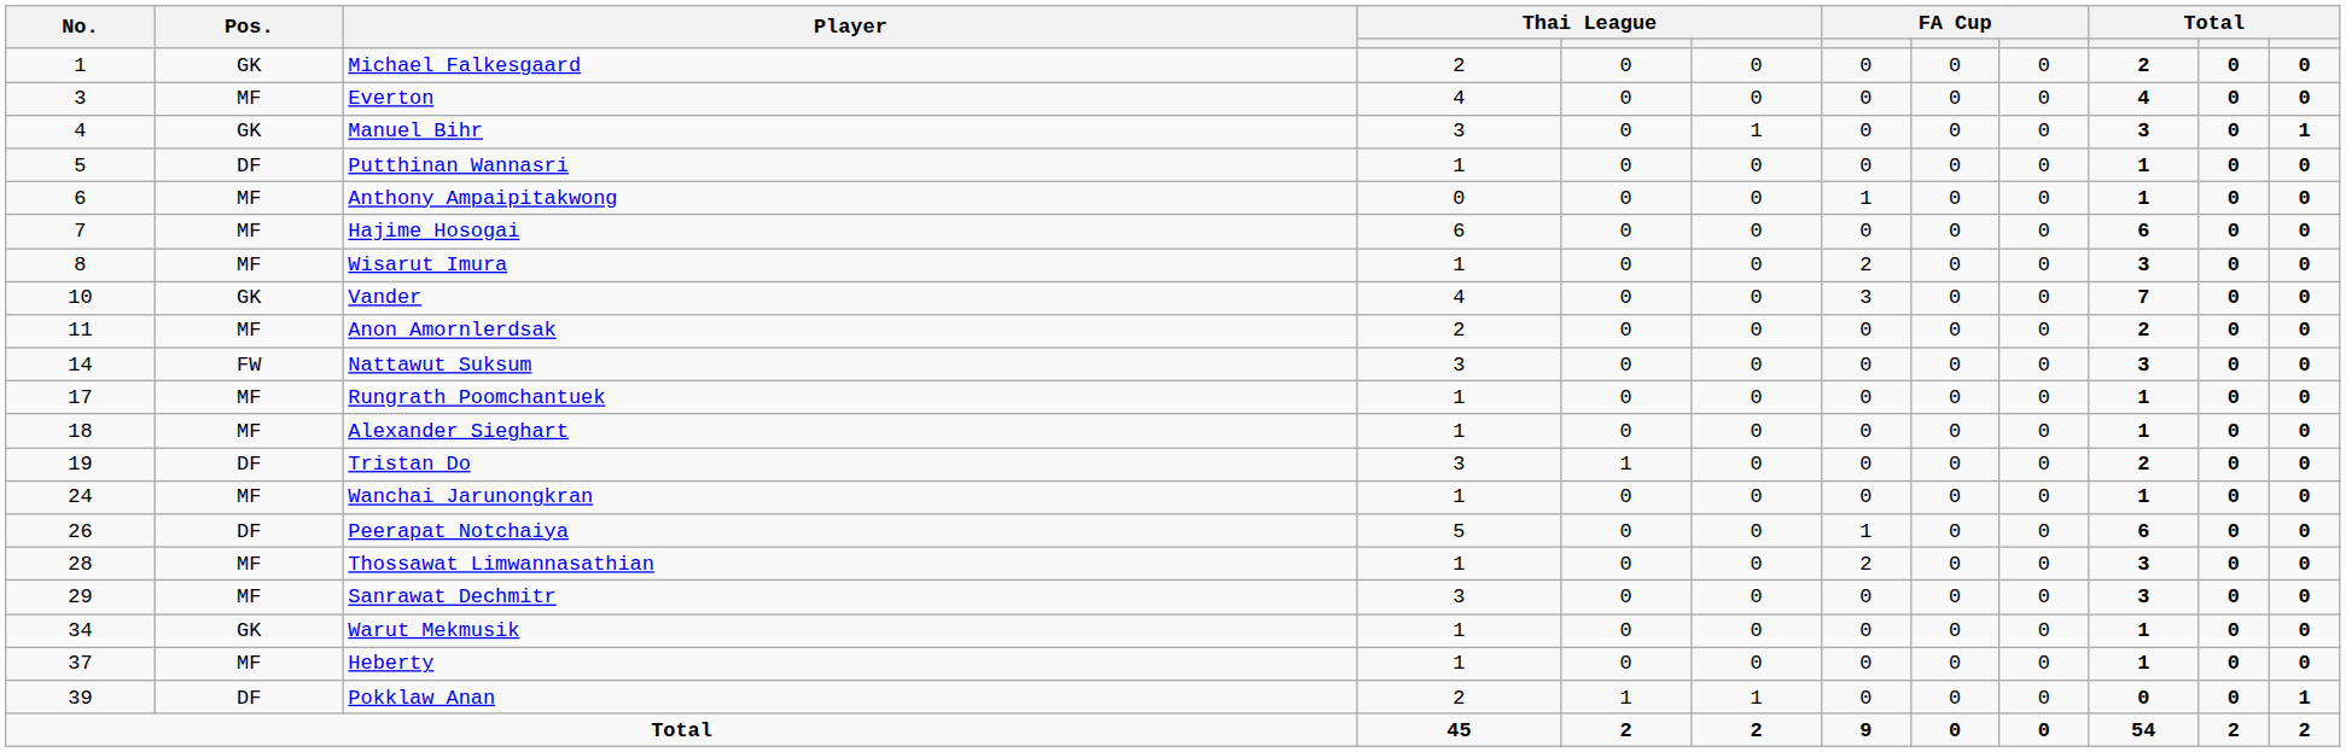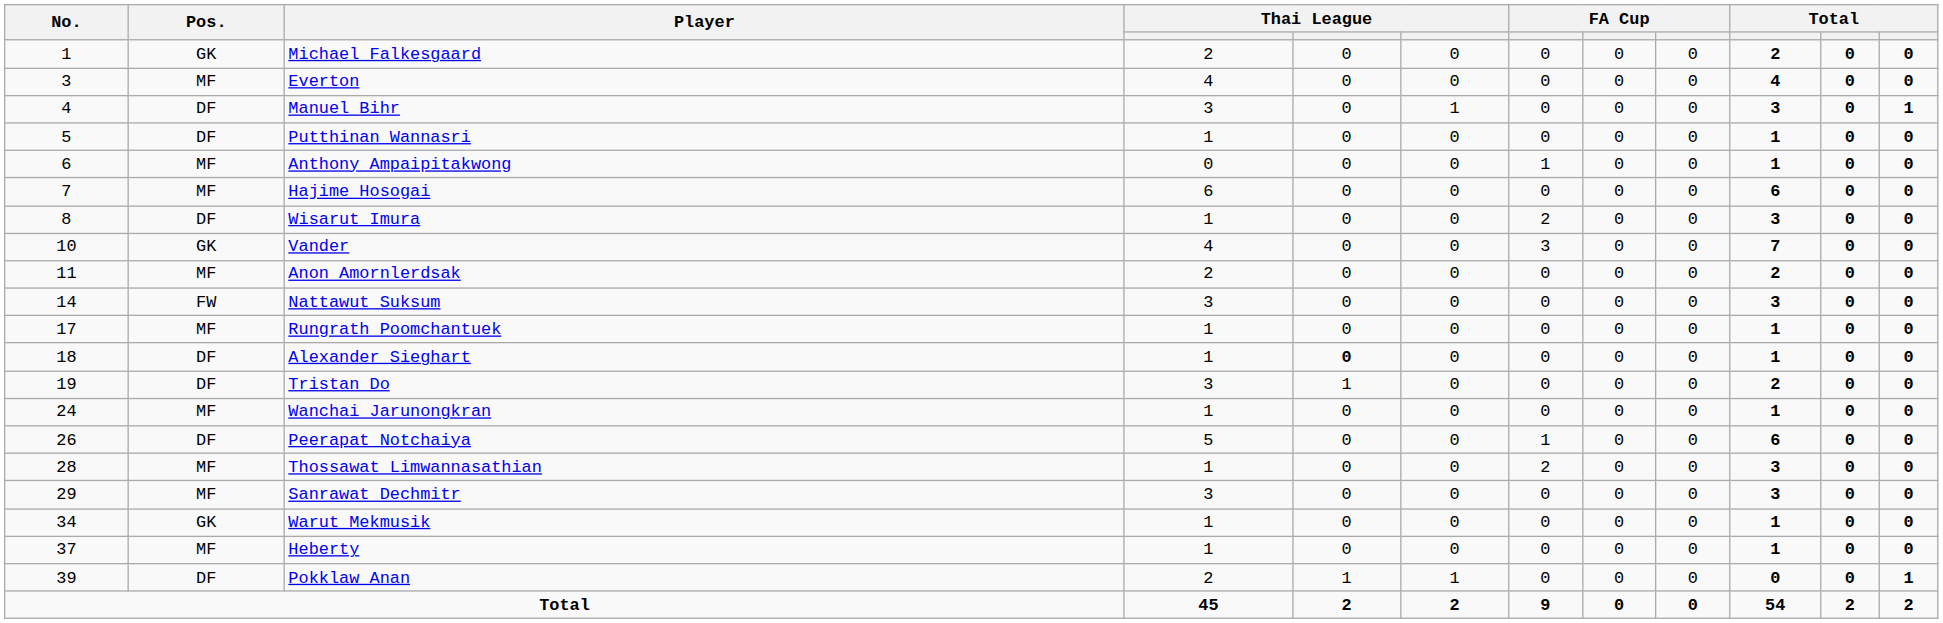Manuel Bihr | Pos.: GK -> DF
Wisarut Imura | Pos.: MF -> DF
Alexander Sieghart | Pos.: MF -> DF
Alexander Sieghart | column 5: normal -> bold
